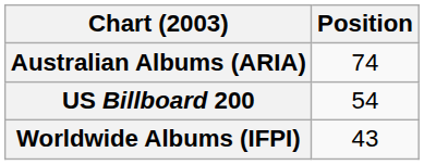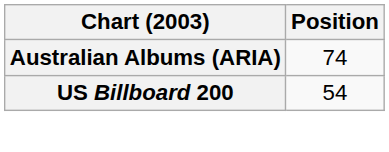- row: Worldwide Albums (IFPI) | 43
